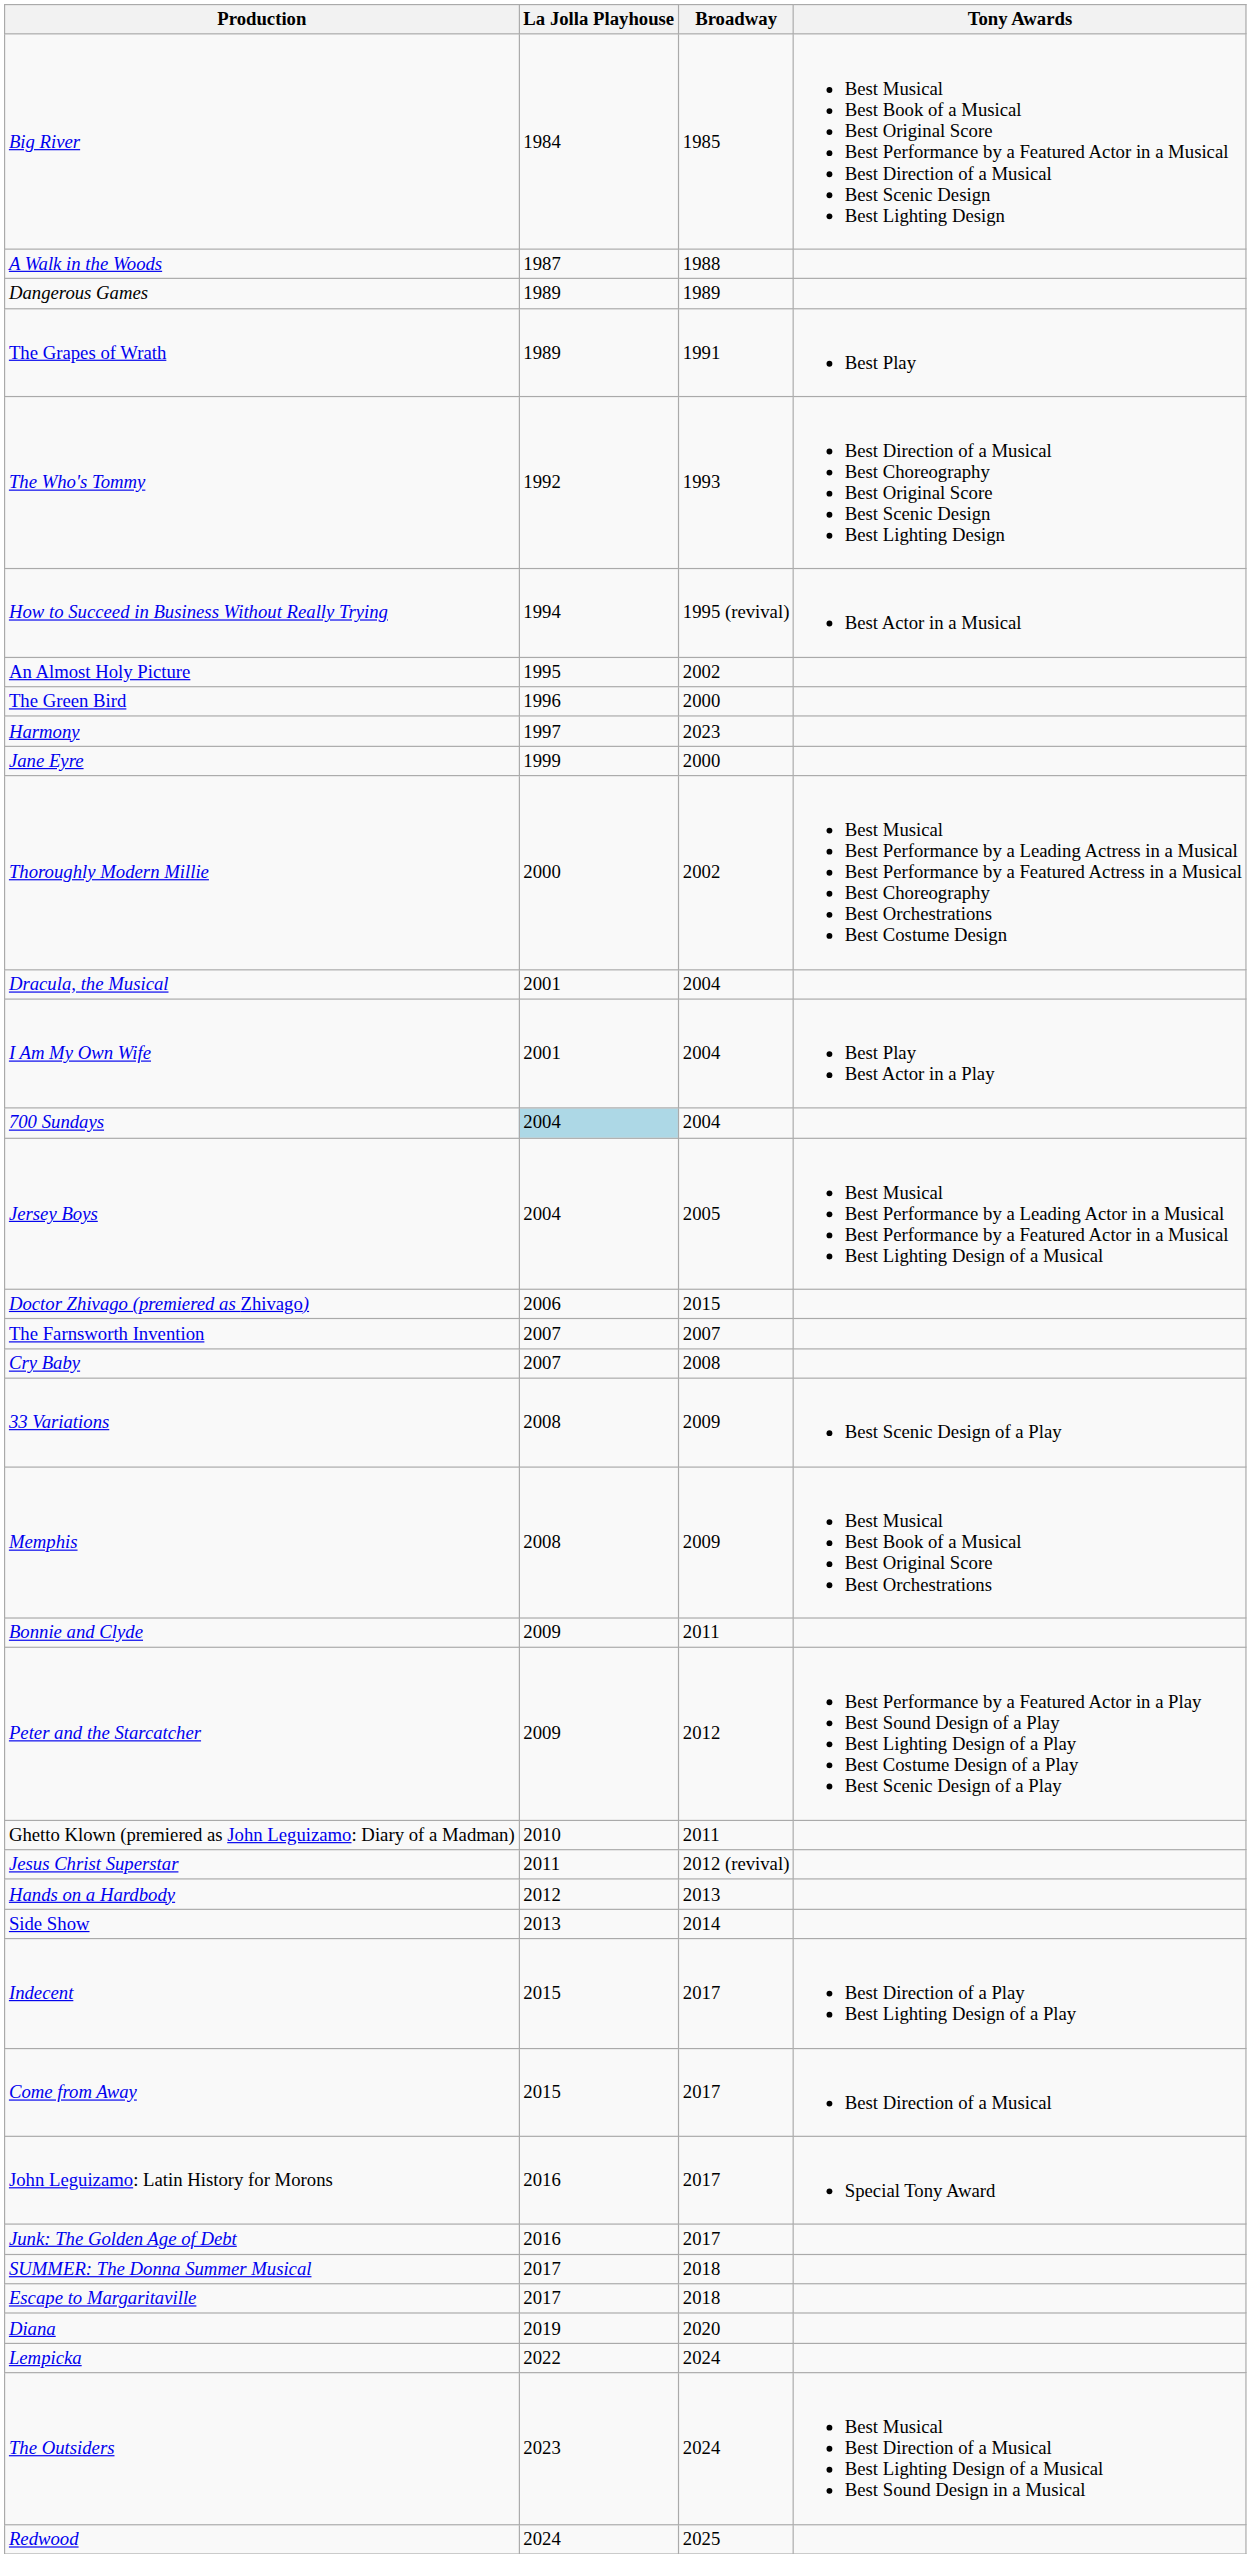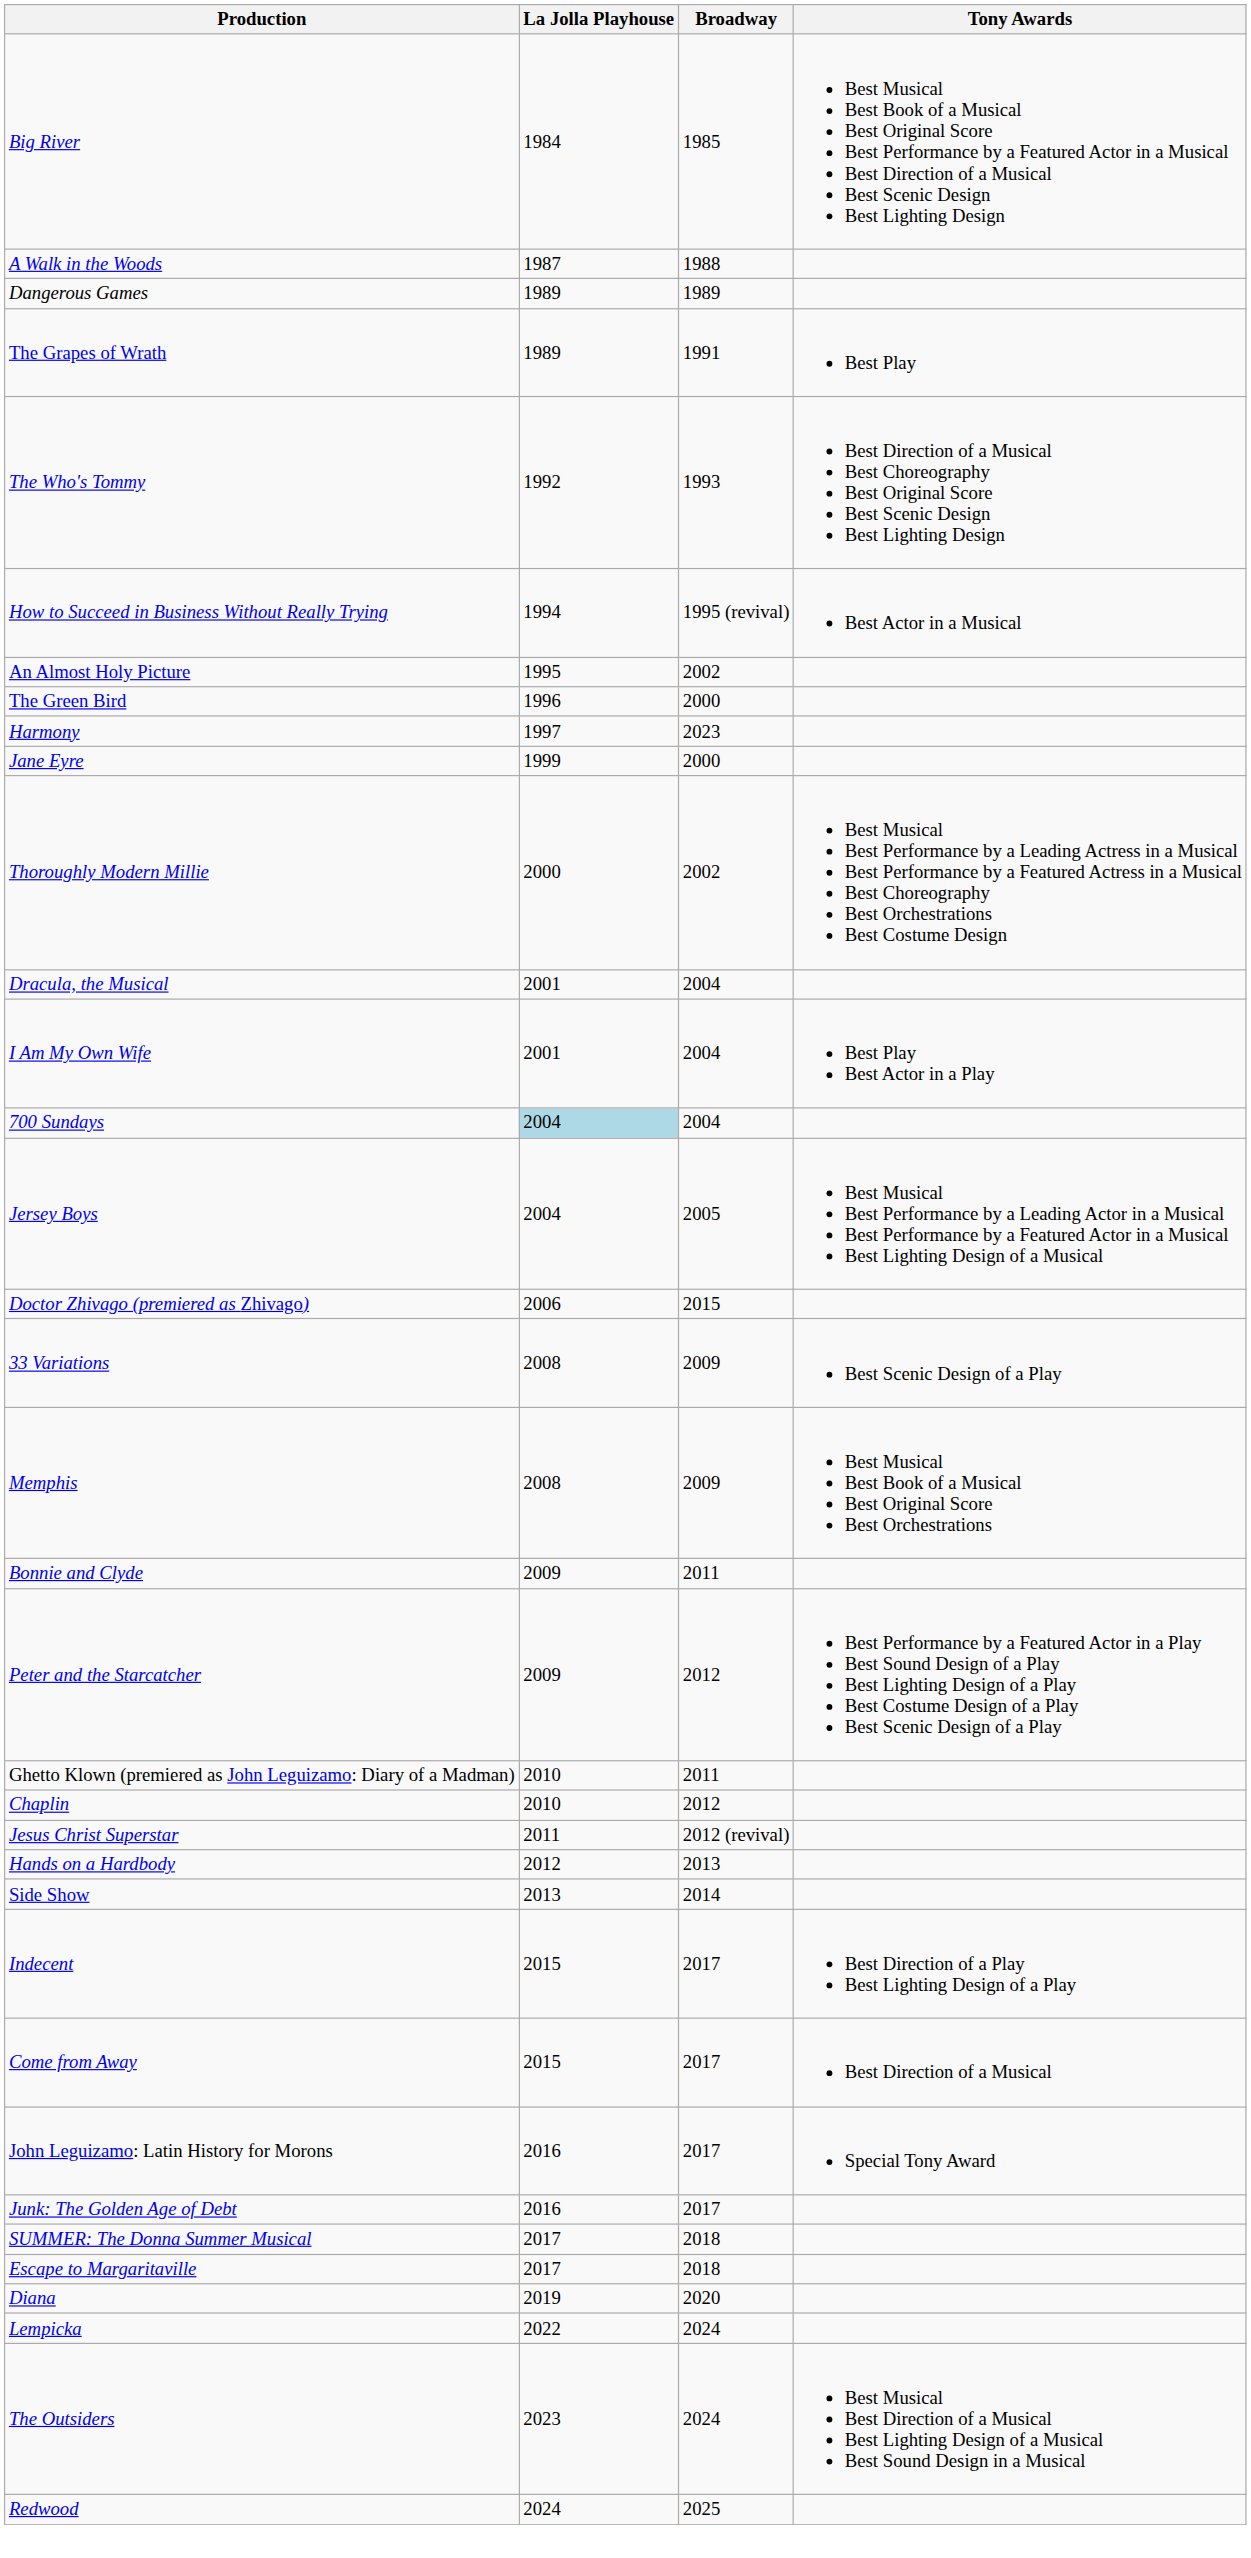- row: The Farnsworth Invention | 2007 | 2007
- row: Cry Baby | 2007 | 2008
+ row: Chaplin | 2010 | 2012
